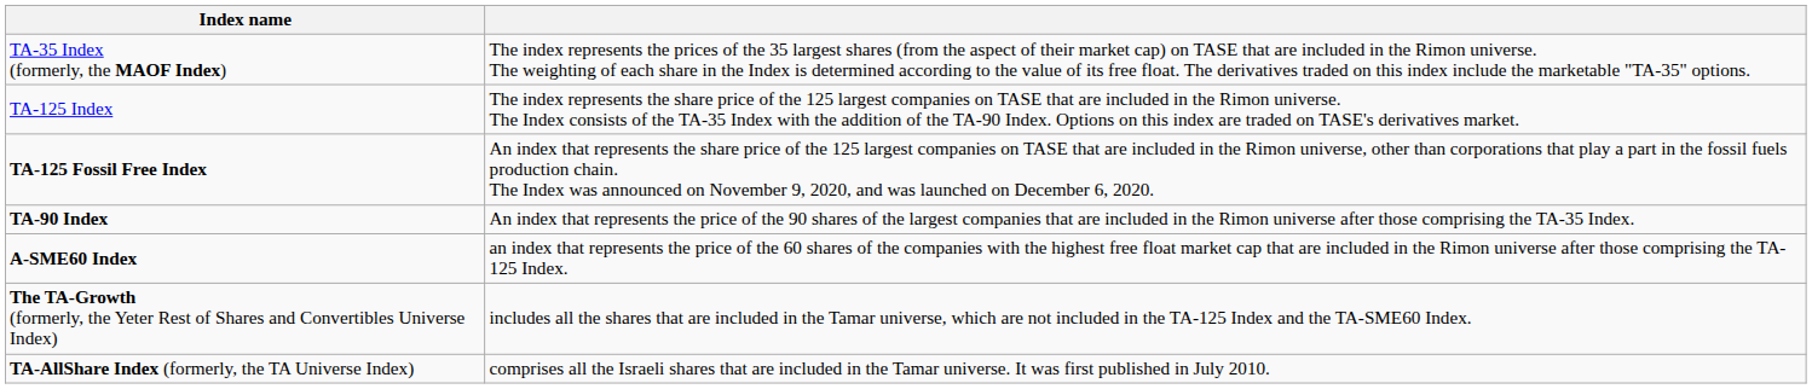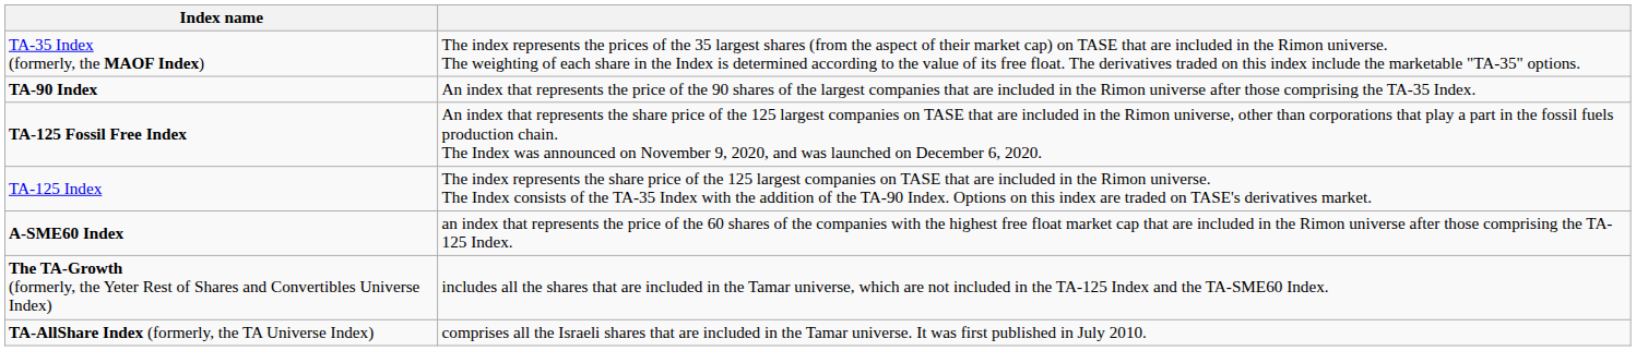rows swapped: TA-125 Index <-> TA-90 Index
